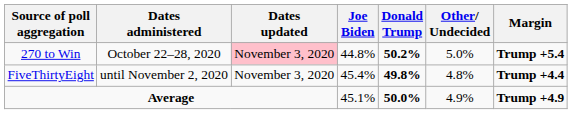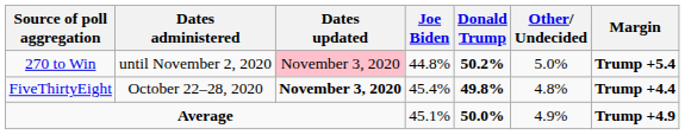270 to Win | Dates administered: October 22–28, 2020 -> until November 2, 2020
FiveThirtyEight | Dates administered: until November 2, 2020 -> October 22–28, 2020
FiveThirtyEight | Dates updated: normal -> bold
